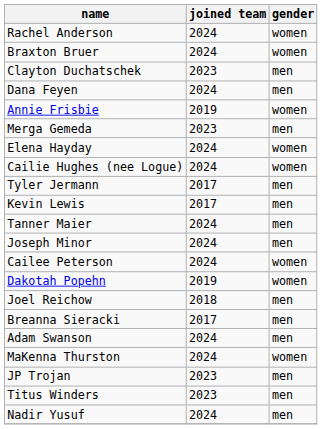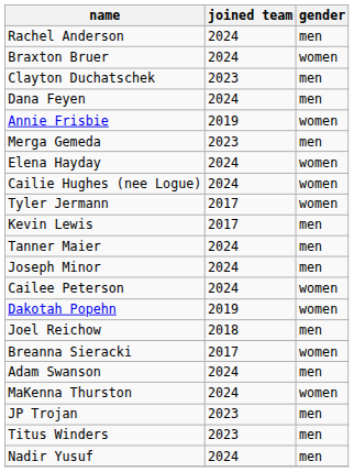Rachel Anderson | gender: women -> men
Tyler Jermann | gender: men -> women
Breanna Sieracki | gender: men -> women
